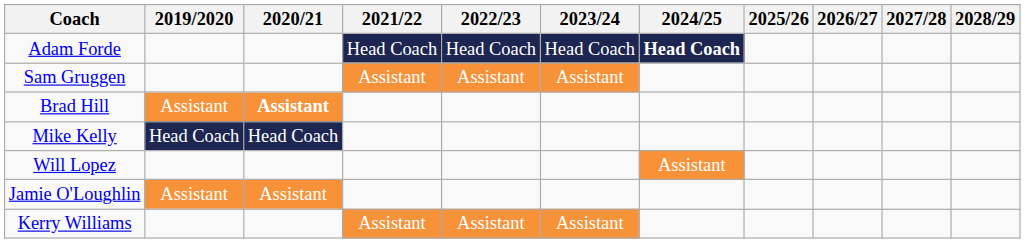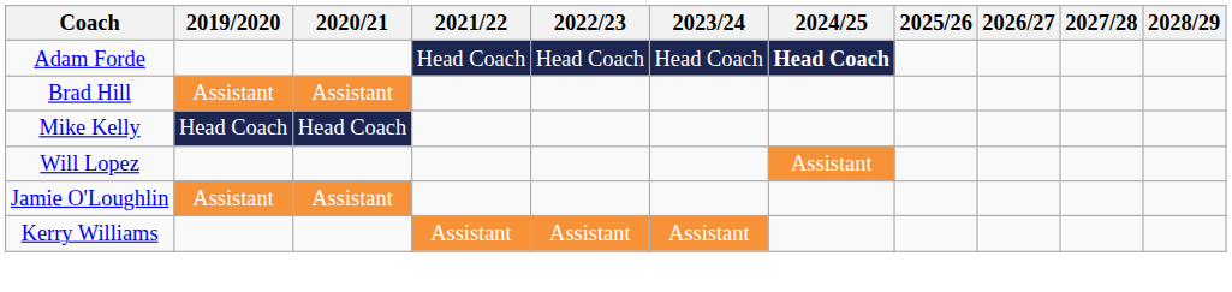- row: Sam Gruggen | Assistant | Assistant | Assistant
Brad Hill | 2020/21: bold -> normal
